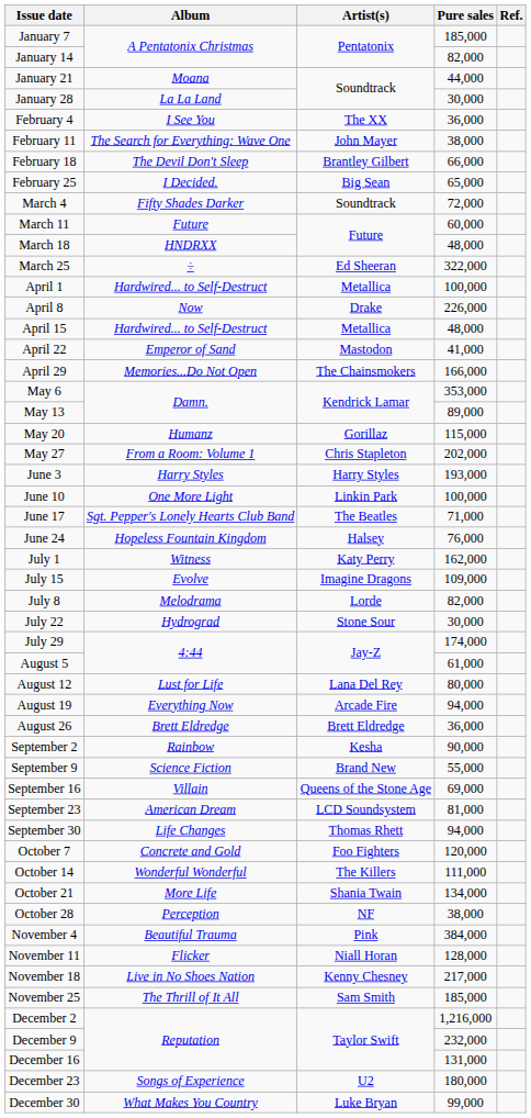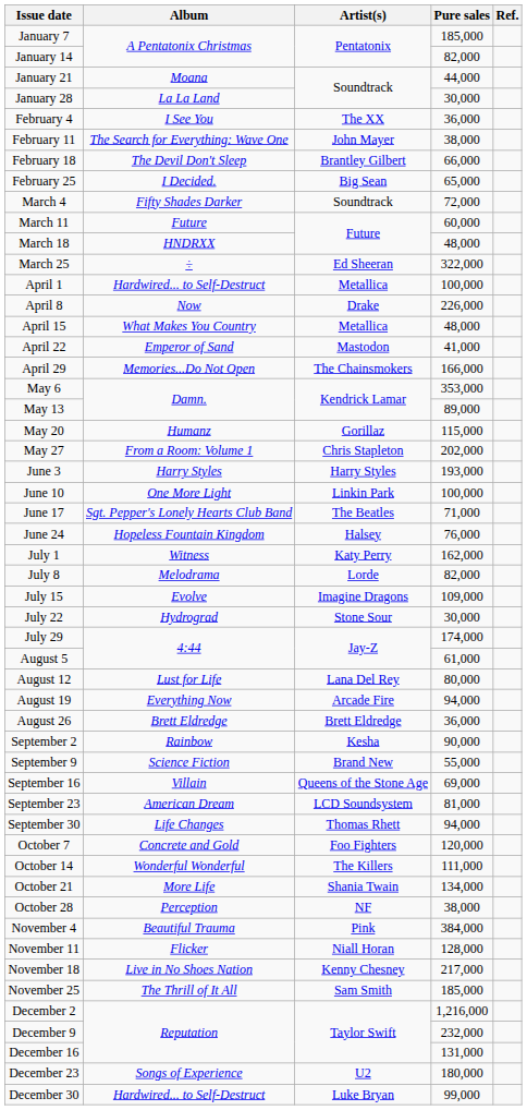April 15 | Album: Hardwired... to Self-Destruct -> What Makes You Country
rows swapped: July 8 <-> July 15
December 30 | Album: What Makes You Country -> Hardwired... to Self-Destruct
